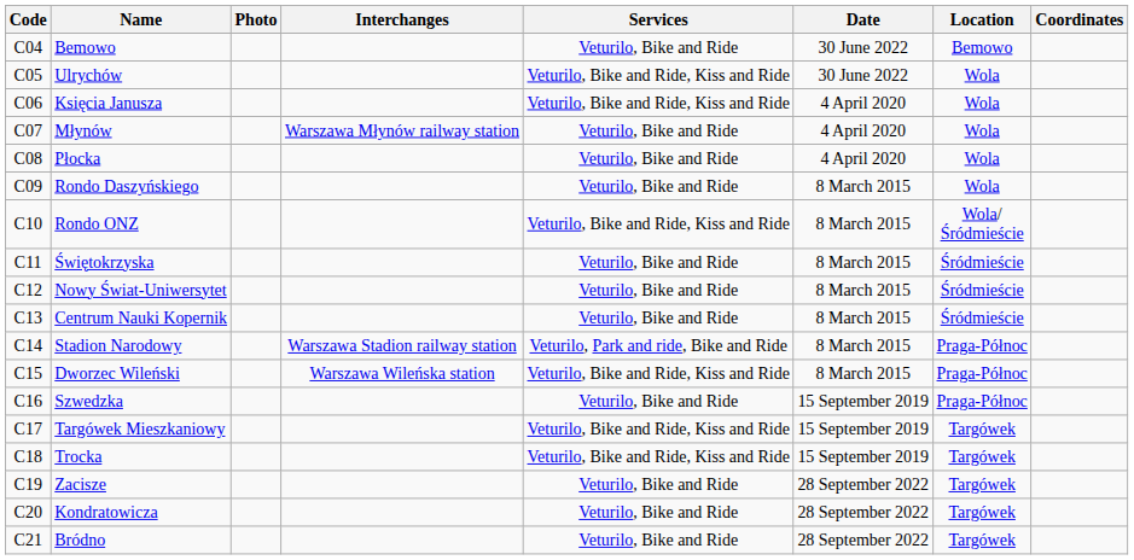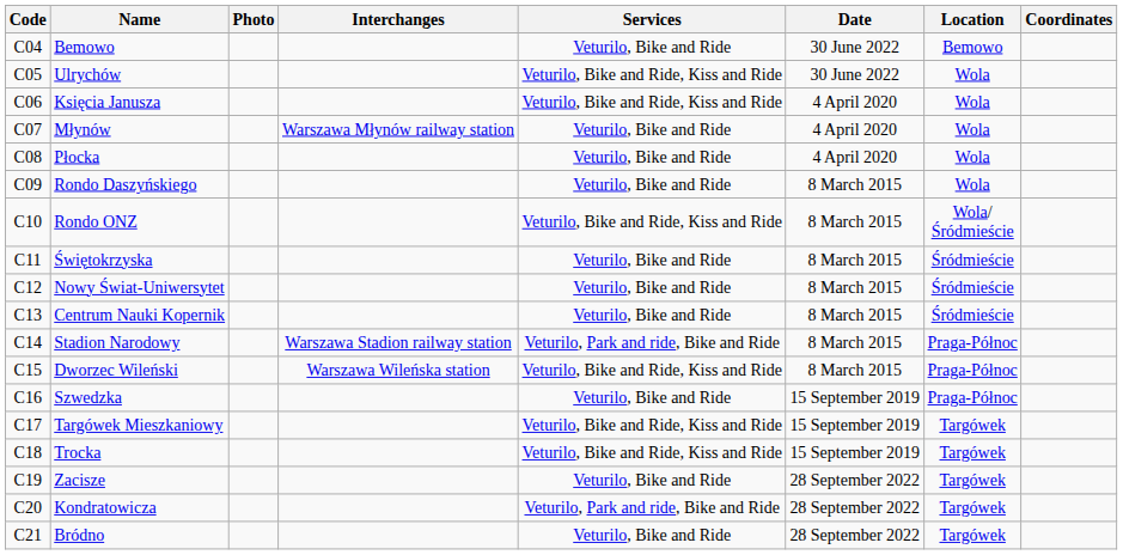Kondratowicza | Services: Veturilo, Bike and Ride -> Veturilo, Park and ride, Bike and Ride
